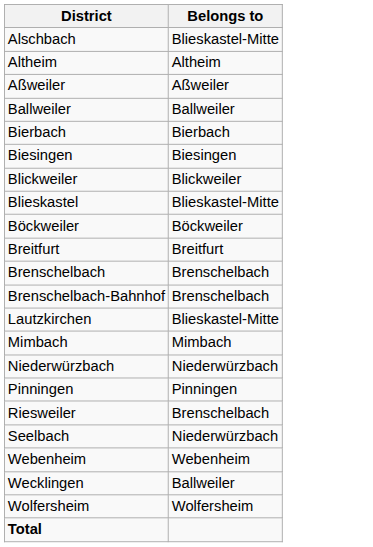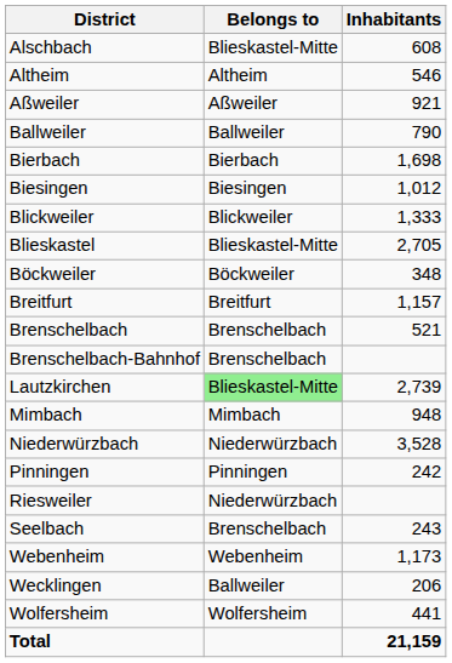+ column: Inhabitants | 608 | 546 | 921 | 790 | 1,698 | 1,012 | 1,333 | 2,705 | 348 | 1,157 | 521 | 2,739 | 948 | 3,528 | 242 | 243 | 1,173 | 206 | 441 | 21,159
Lautzkirchen | Belongs to: no background -> lightgreen background
Riesweiler | Belongs to: Brenschelbach -> Niederwürzbach
Seelbach | Belongs to: Niederwürzbach -> Brenschelbach
